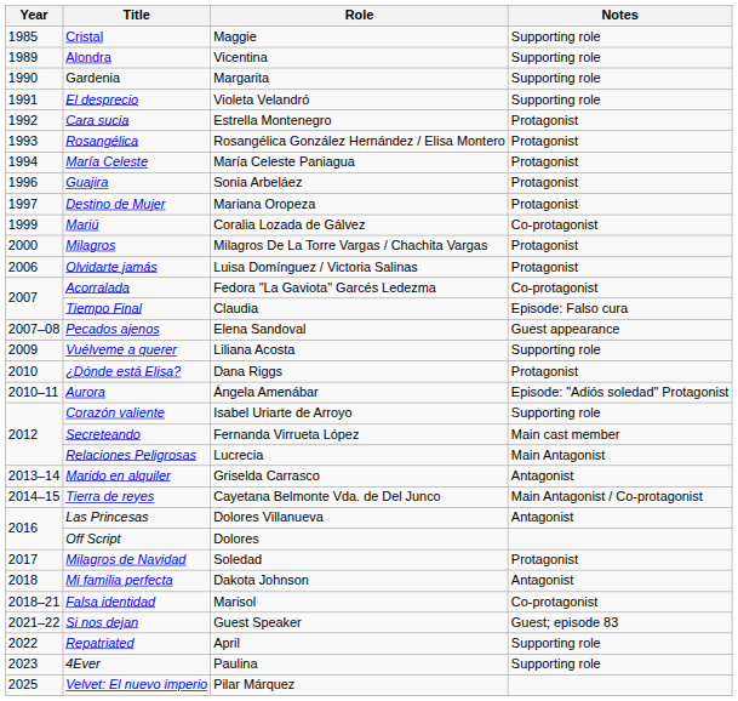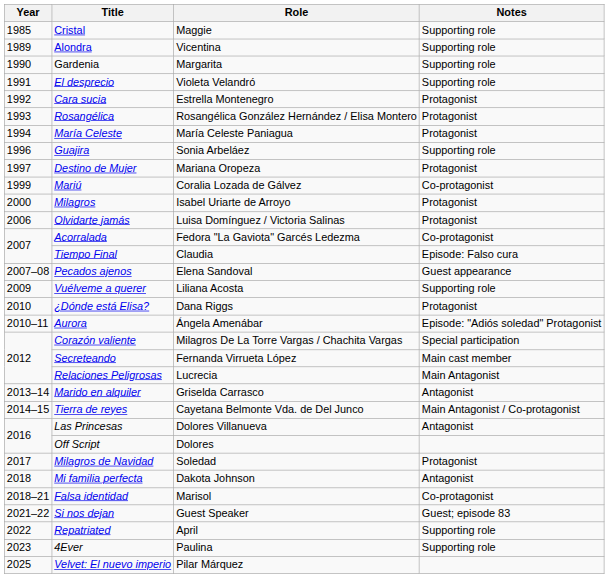Guajira | Notes: Protagonist -> Supporting role
Milagros | Role: Milagros De La Torre Vargas / Chachita Vargas -> Isabel Uriarte de Arroyo
Corazón valiente | Role: Isabel Uriarte de Arroyo -> Milagros De La Torre Vargas / Chachita Vargas
Corazón valiente | Notes: Supporting role -> Special participation
